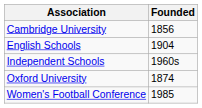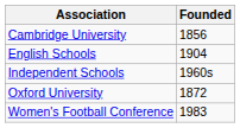Oxford University | Founded: 1874 -> 1872
Women's Football Conference | Founded: 1985 -> 1983
